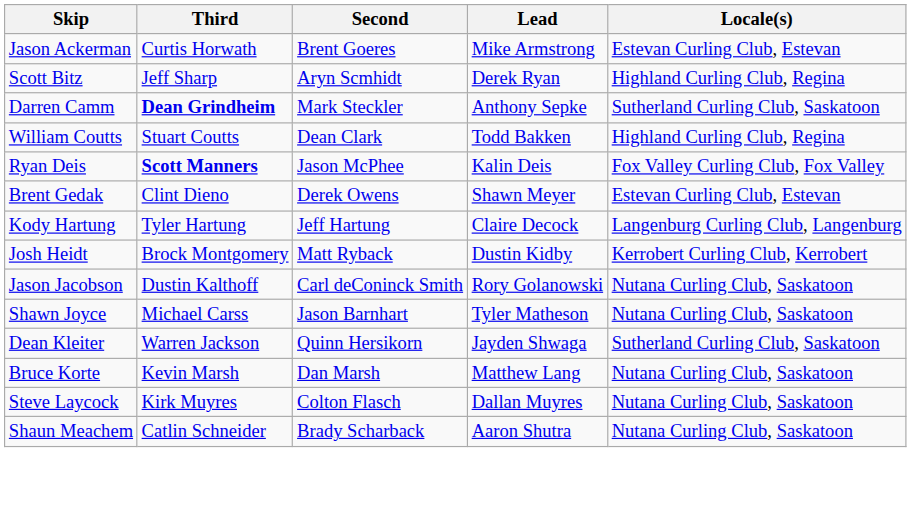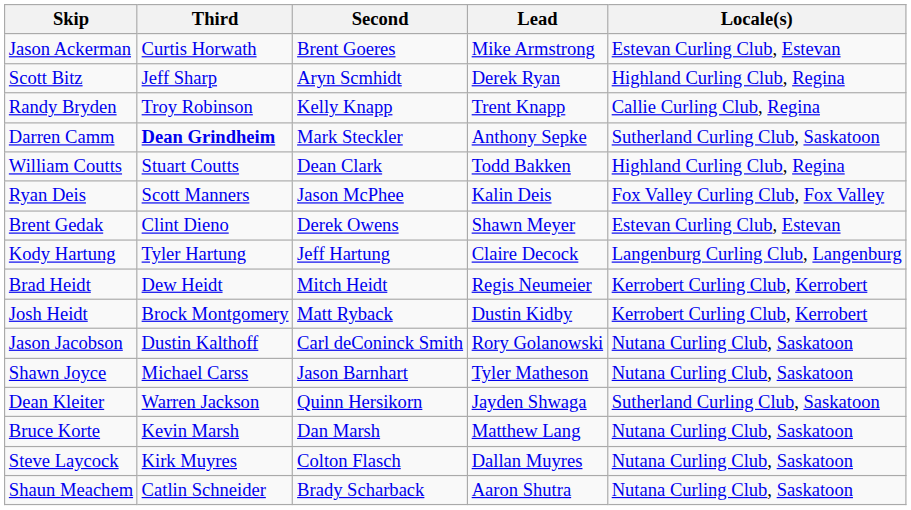+ row: Randy Bryden | Troy Robinson | Kelly Knapp | Trent Knapp | Callie Curling Club, Regina
Ryan Deis | Third: bold -> normal
+ row: Brad Heidt | Dew Heidt | Mitch Heidt | Regis Neumeier | Kerrobert Curling Club, Kerrobert
